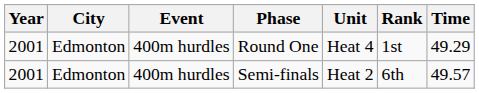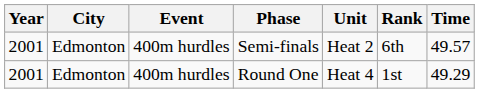rows swapped: Semi-finals <-> Round One
